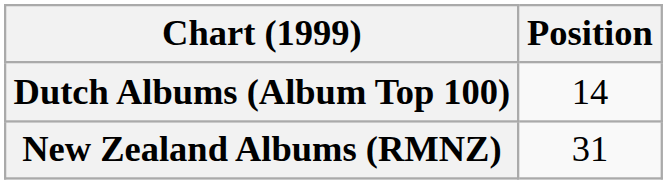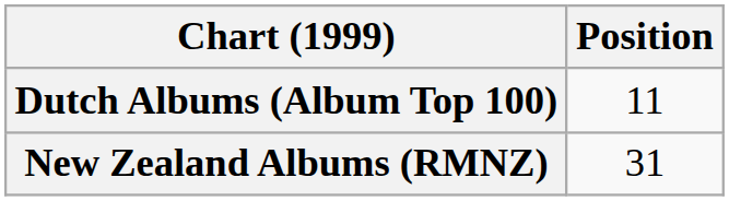Dutch Albums (Album Top 100) | Position: 14 -> 11
